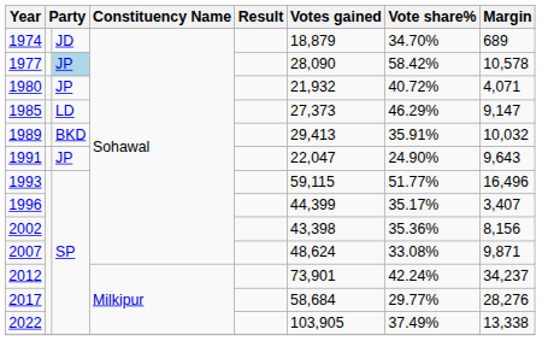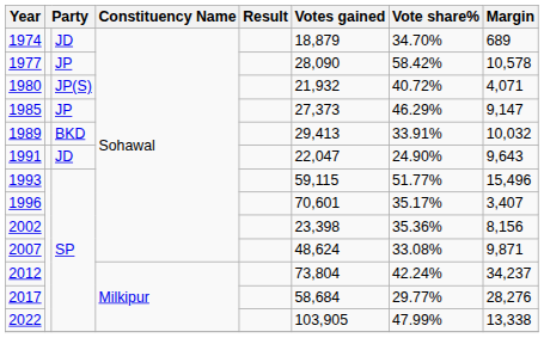1977 | column 3: lightblue background -> no background
1980 | column 3: JP -> JP(S)
1985 | column 3: LD -> JP
1989 | Vote share%: 35.91% -> 33.91%
1991 | column 3: JP -> JD
1993 | Margin: 16,496 -> 15,496
1996 | Votes gained: 44,399 -> 70,601
2002 | Votes gained: 43,398 -> 23,398
2012 | Votes gained: 73,901 -> 73,804
2022 | Vote share%: 37.49% -> 47.99%
